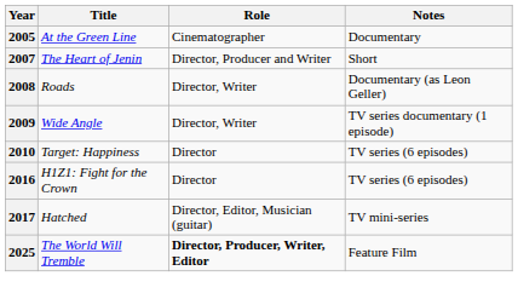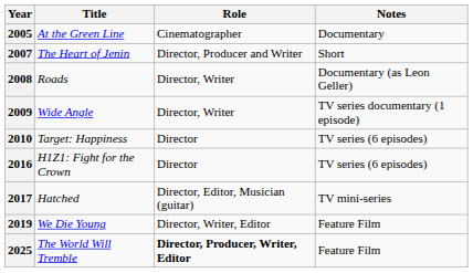+ row: 2019 | We Die Young | Director, Writer, Editor | Feature Film
